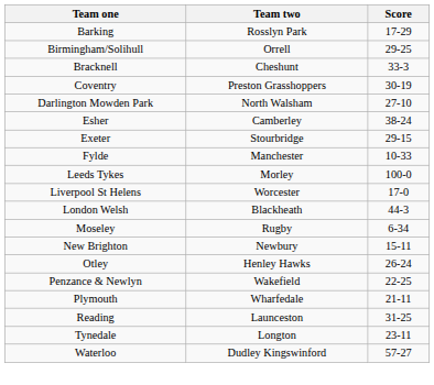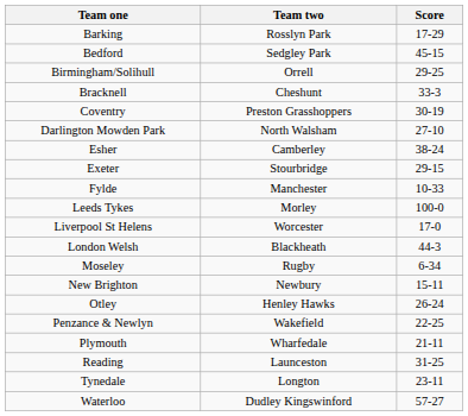+ row: Bedford | Sedgley Park | 45-15
